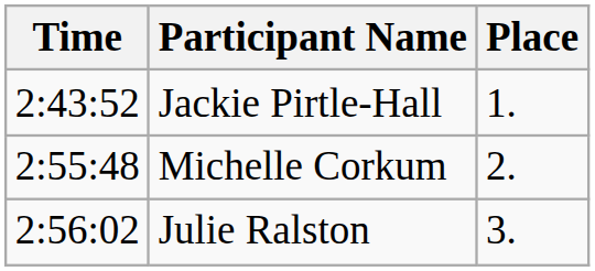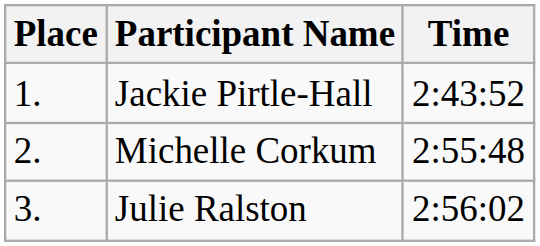columns swapped: Place <-> Time
